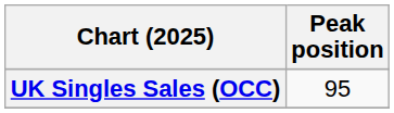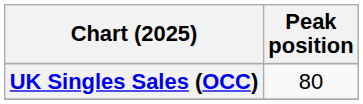UK Singles Sales (OCC) | Peak position: 95 -> 80
